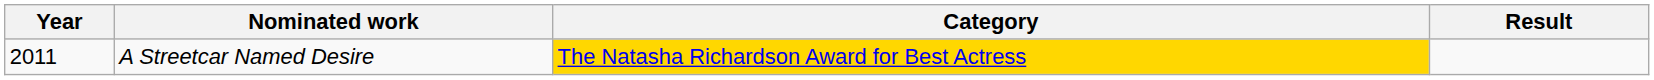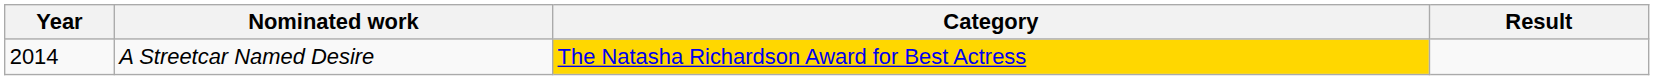A Streetcar Named Desire | Year: 2011 -> 2014
